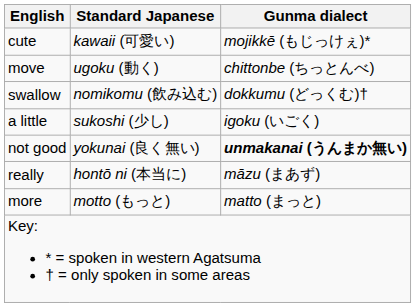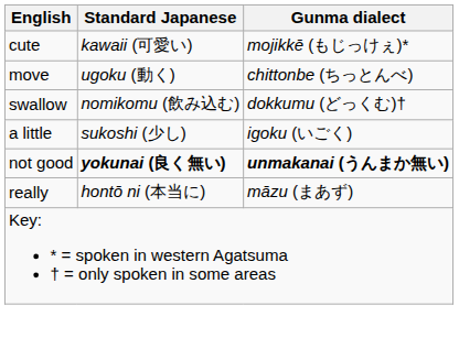not good | Standard Japanese: normal -> bold
- row: more | motto (もっと) | matto (まっと)
